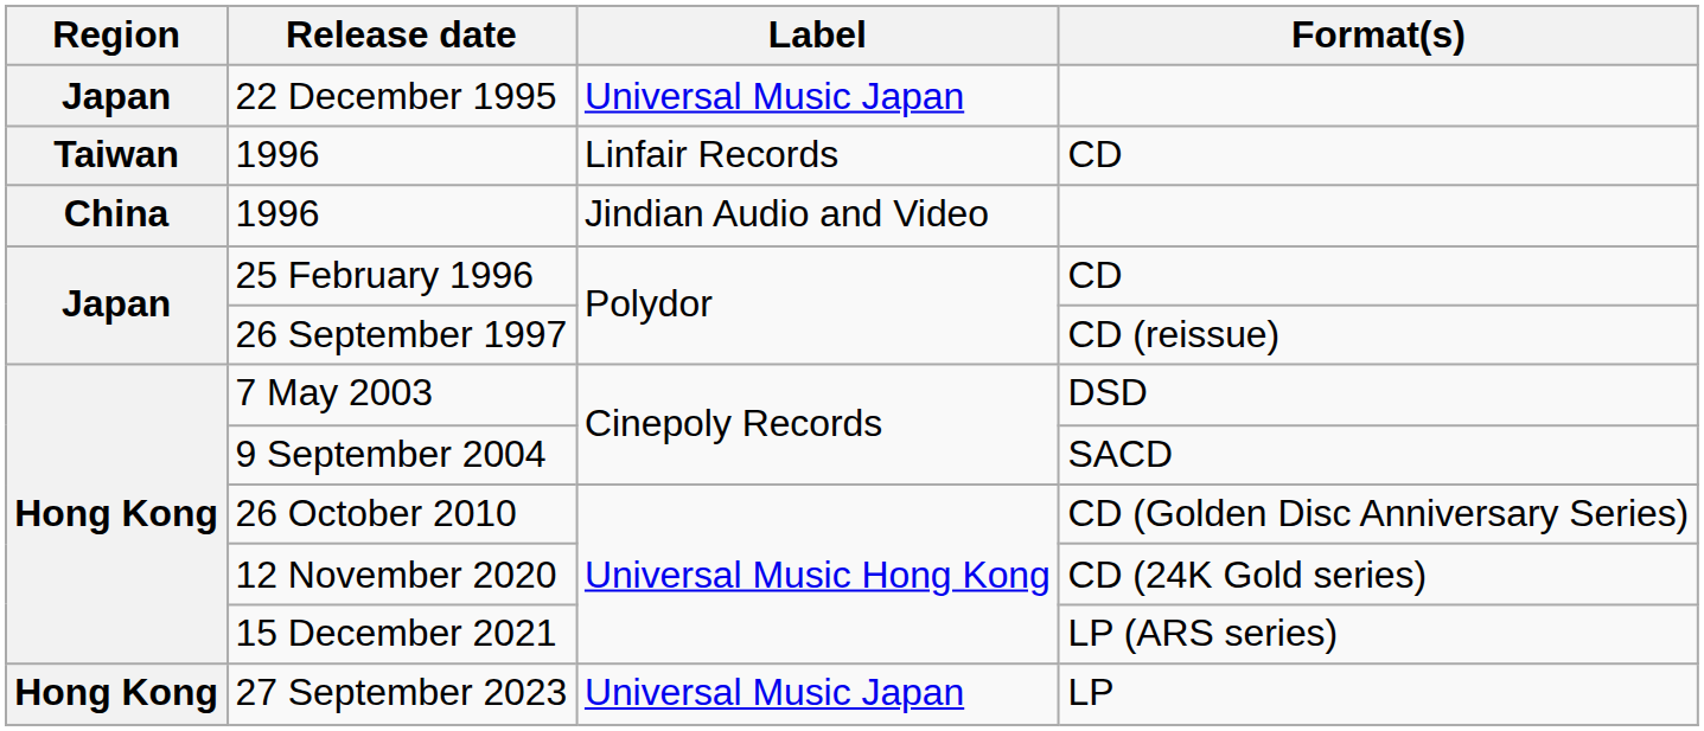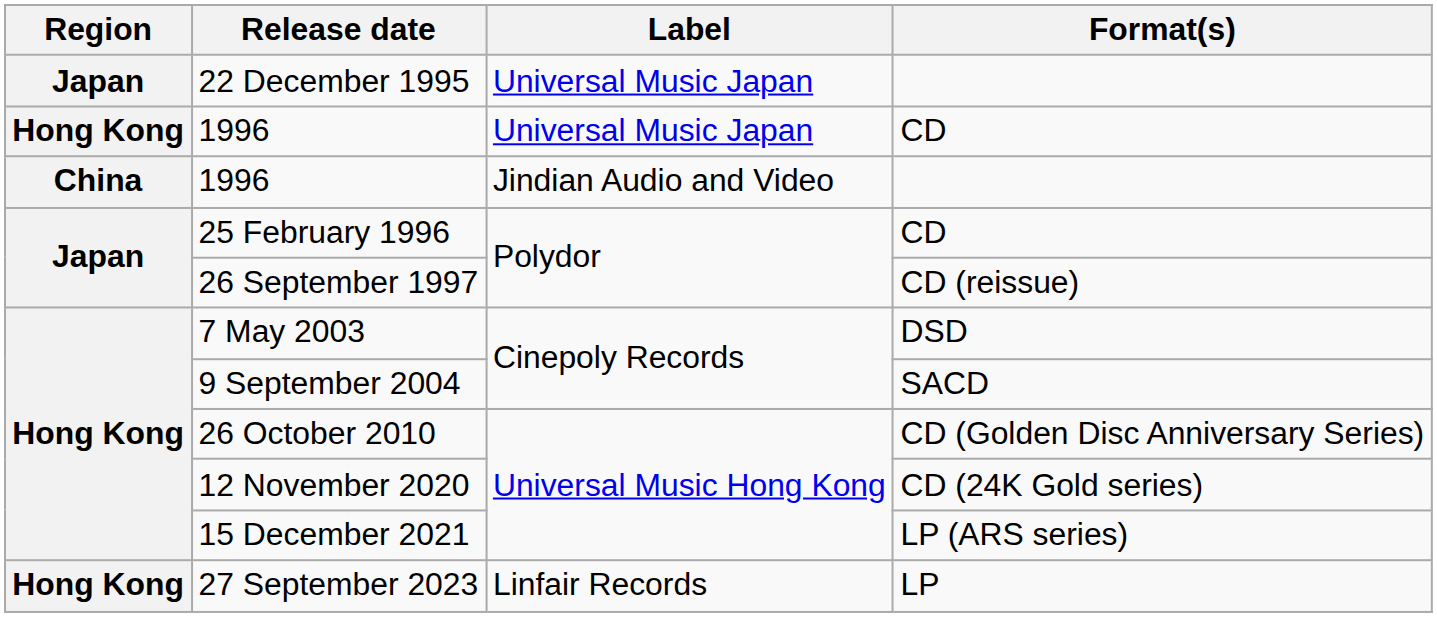1996 / CD | Region: Taiwan -> Hong Kong
1996 / CD | Label: Linfair Records -> Universal Music Japan
27 September 2023 | Label: Universal Music Japan -> Linfair Records
